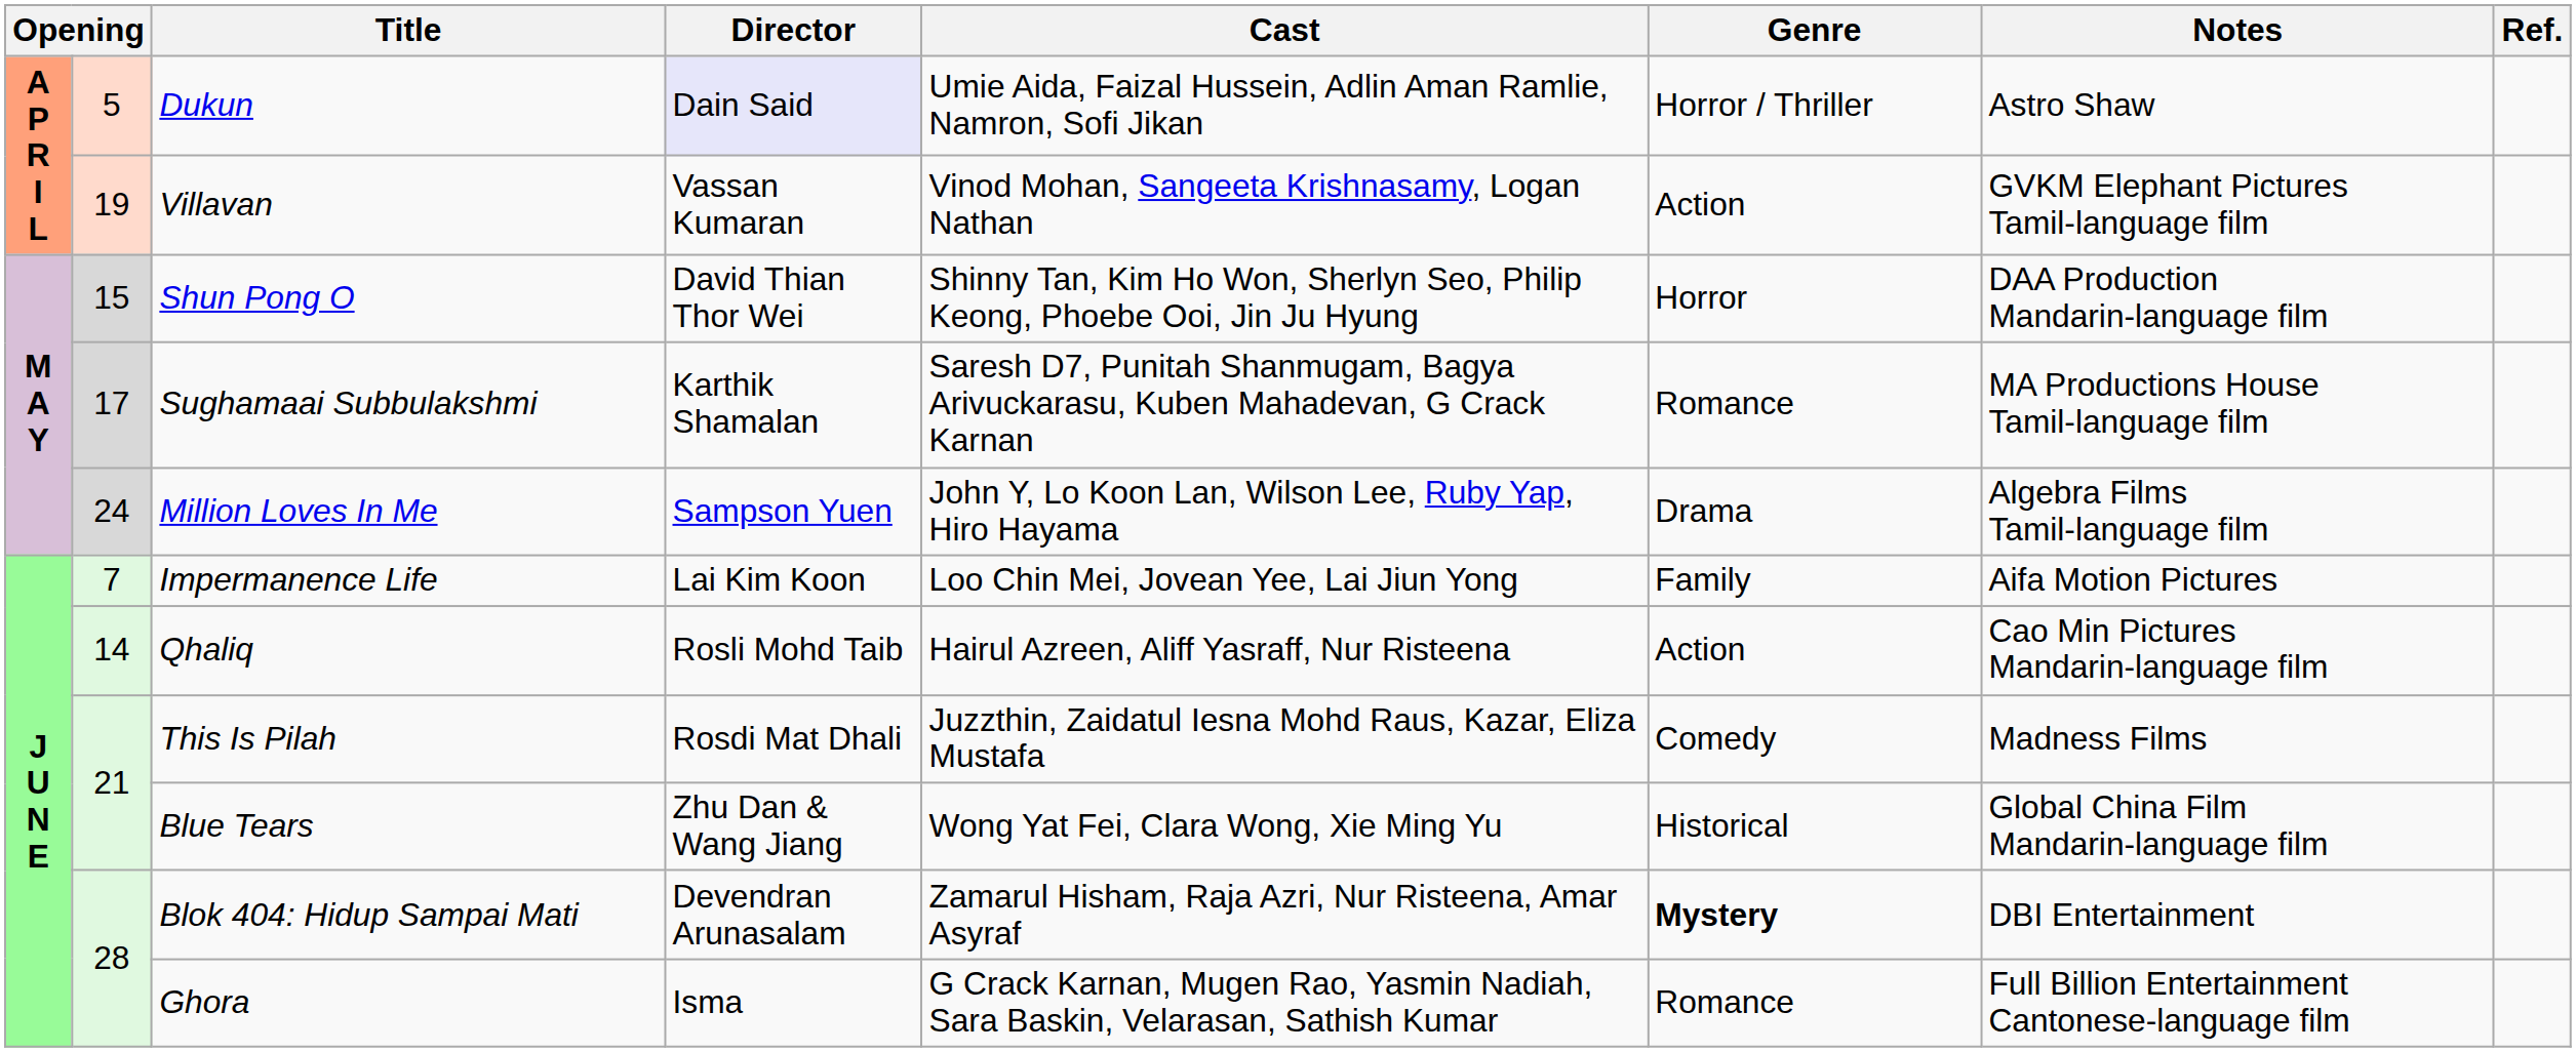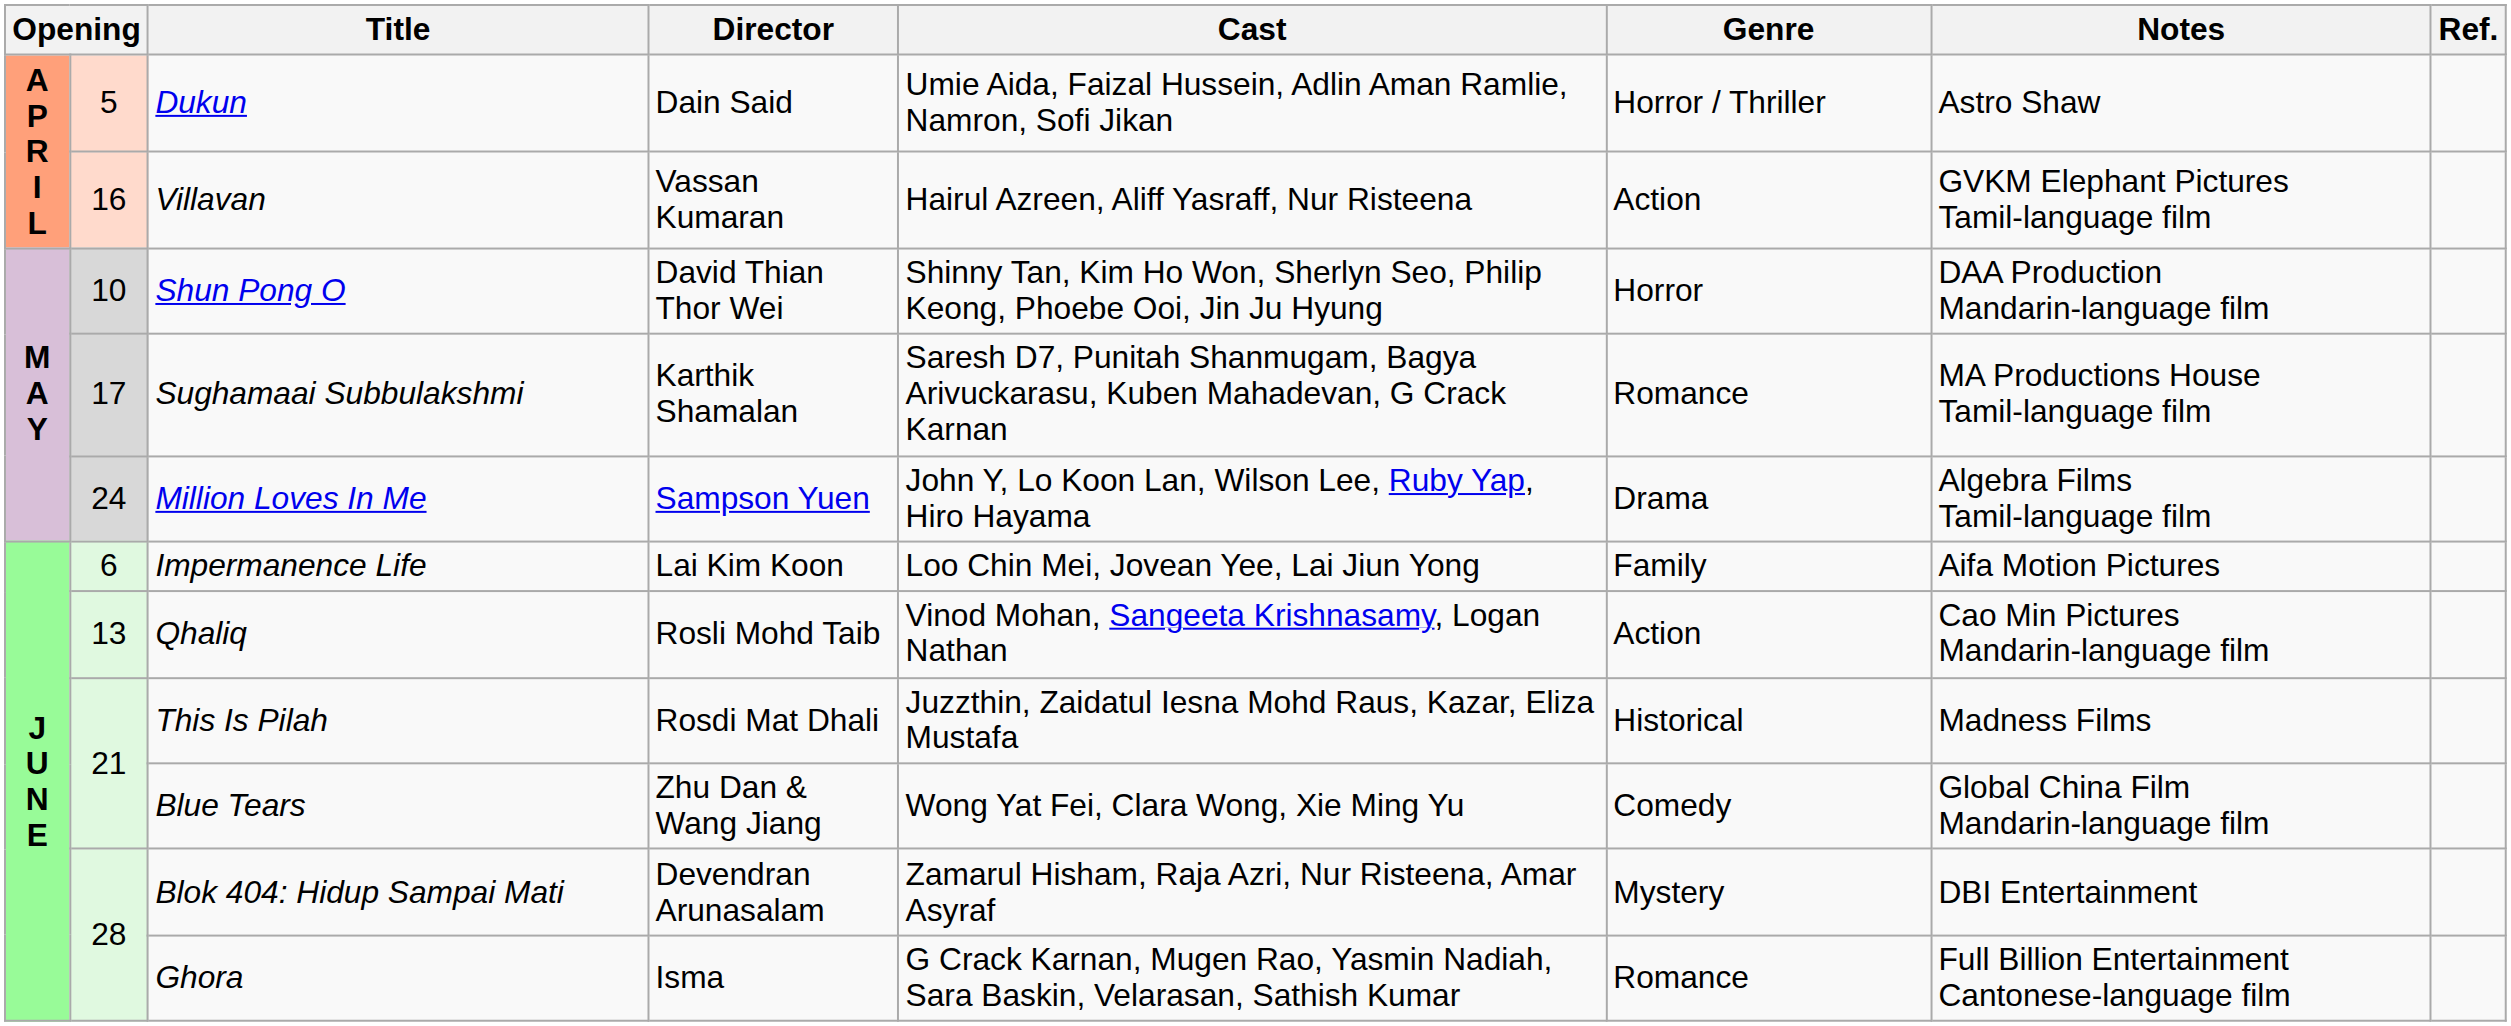Dukun | Director: lavender background -> no background
Villavan | column 2: 19 -> 16
Villavan | Cast: Vinod Mohan, Sangeeta Krishnasamy, Logan Nathan -> Hairul Azreen, Aliff Yasraff, Nur Risteena
Shun Pong O | column 2: 15 -> 10
Impermanence Life | column 2: 7 -> 6
Qhaliq | column 2: 14 -> 13
Qhaliq | Cast: Hairul Azreen, Aliff Yasraff, Nur Risteena -> Vinod Mohan, Sangeeta Krishnasamy, Logan Nathan
This Is Pilah | Genre: Comedy -> Historical
Blue Tears | Genre: Historical -> Comedy
Blok 404: Hidup Sampai Mati | Genre: bold -> normal
